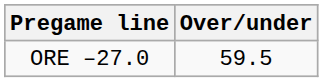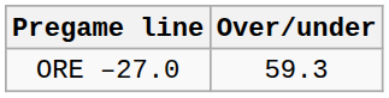ORE –27.0 | Over/under: 59.5 -> 59.3
